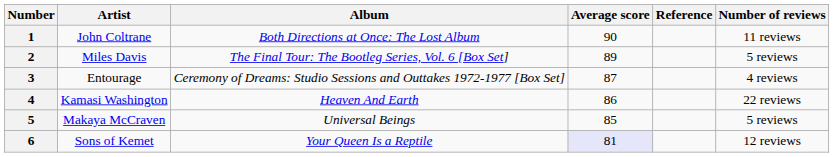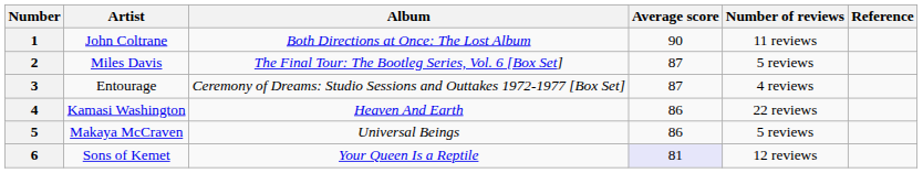columns swapped: Number of reviews <-> Reference
2 | Average score: 89 -> 87
5 | Average score: 85 -> 86
